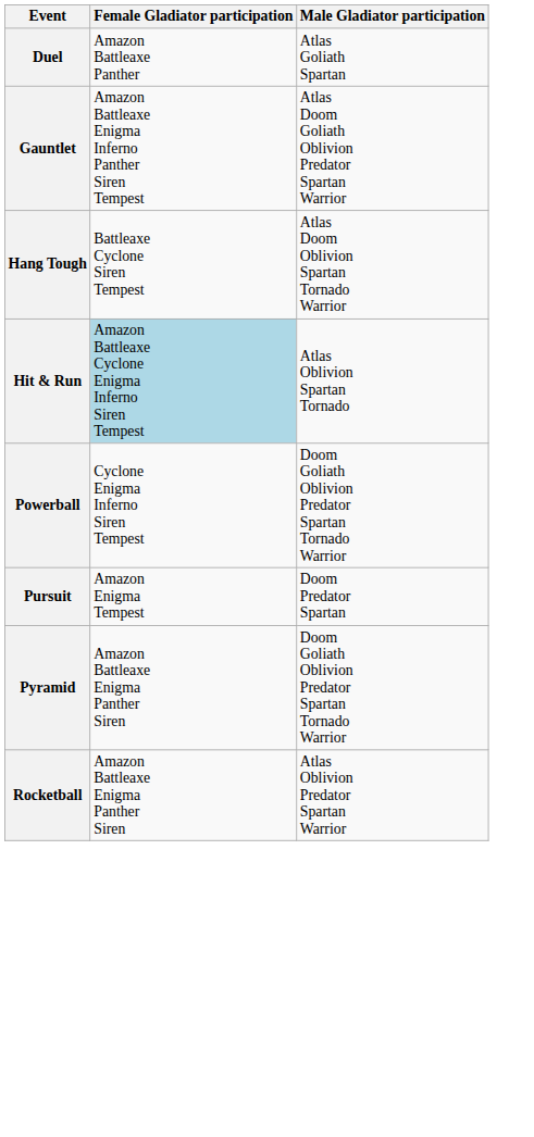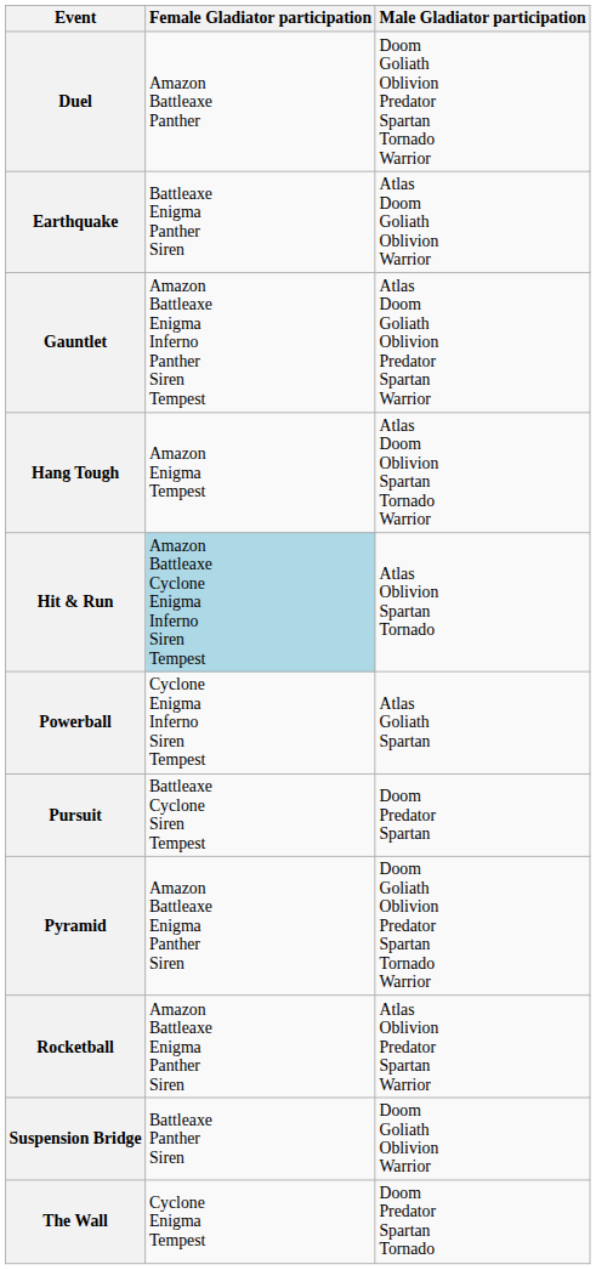Duel | Male Gladiator participation: Atlas Goliath Spartan -> Doom Goliath Oblivion Predator Spartan Tornado Warrior
+ row: Earthquake | Battleaxe Enigma Panther Siren | Atlas Doom Goliath Oblivion Warrior
Hang Tough | Female Gladiator participation: Battleaxe Cyclone Siren Tempest -> Amazon Enigma Tempest
Powerball | Male Gladiator participation: Doom Goliath Oblivion Predator Spartan Tornado Warrior -> Atlas Goliath Spartan
Pursuit | Female Gladiator participation: Amazon Enigma Tempest -> Battleaxe Cyclone Siren Tempest
+ row: Suspension Bridge | Battleaxe Panther Siren | Doom Goliath Oblivion Warrior
+ row: The Wall | Cyclone Enigma Tempest | Doom Predator Spartan Tornado
